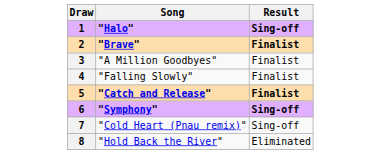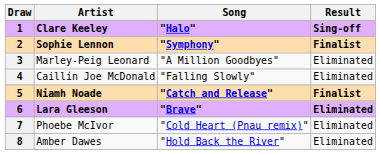+ column: Artist | Clare Keeley | Sophie Lennon | Marley-Peig Leonard | Caillín Joe McDonald | Niamh Noade | Lara Gleeson | Phoebe McIvor | Amber Dawes
2 | Song: "Brave" -> "Symphony"
3 | Result: Finalist -> Eliminated
4 | Result: Finalist -> Eliminated
6 | Song: "Symphony" -> "Brave"
6 | Result: Sing-off -> Eliminated
7 | Result: Sing-off -> Eliminated
